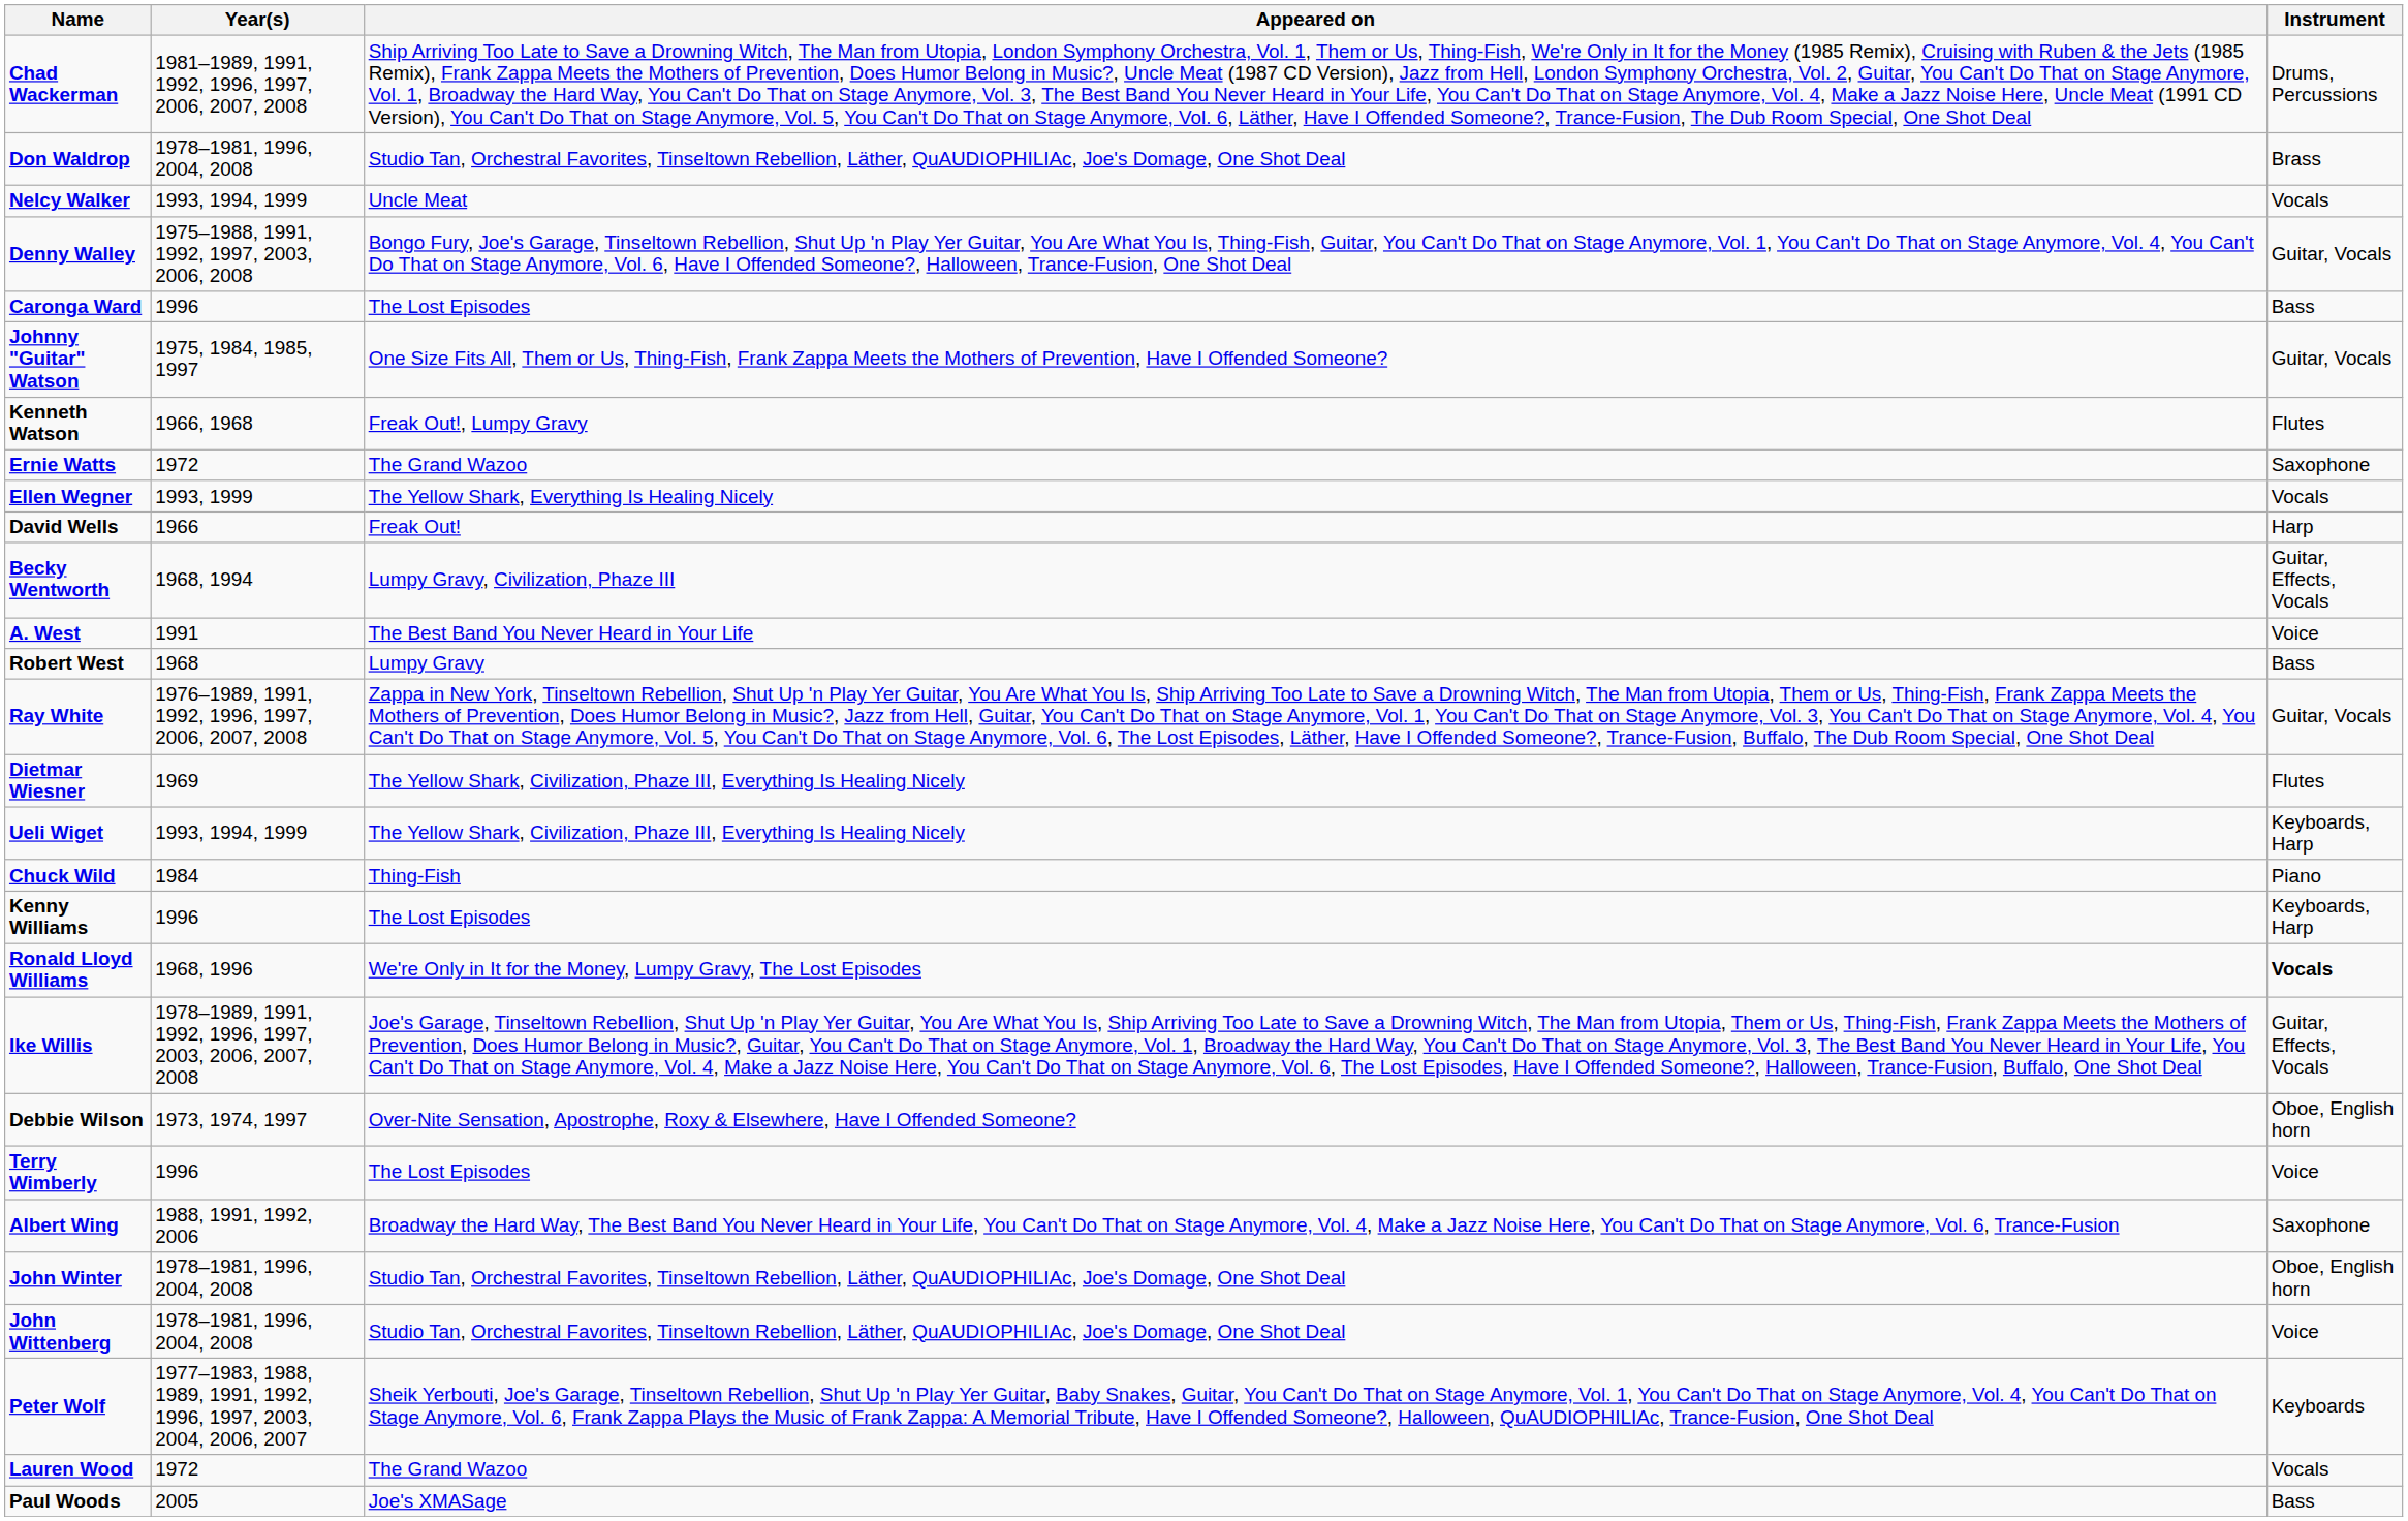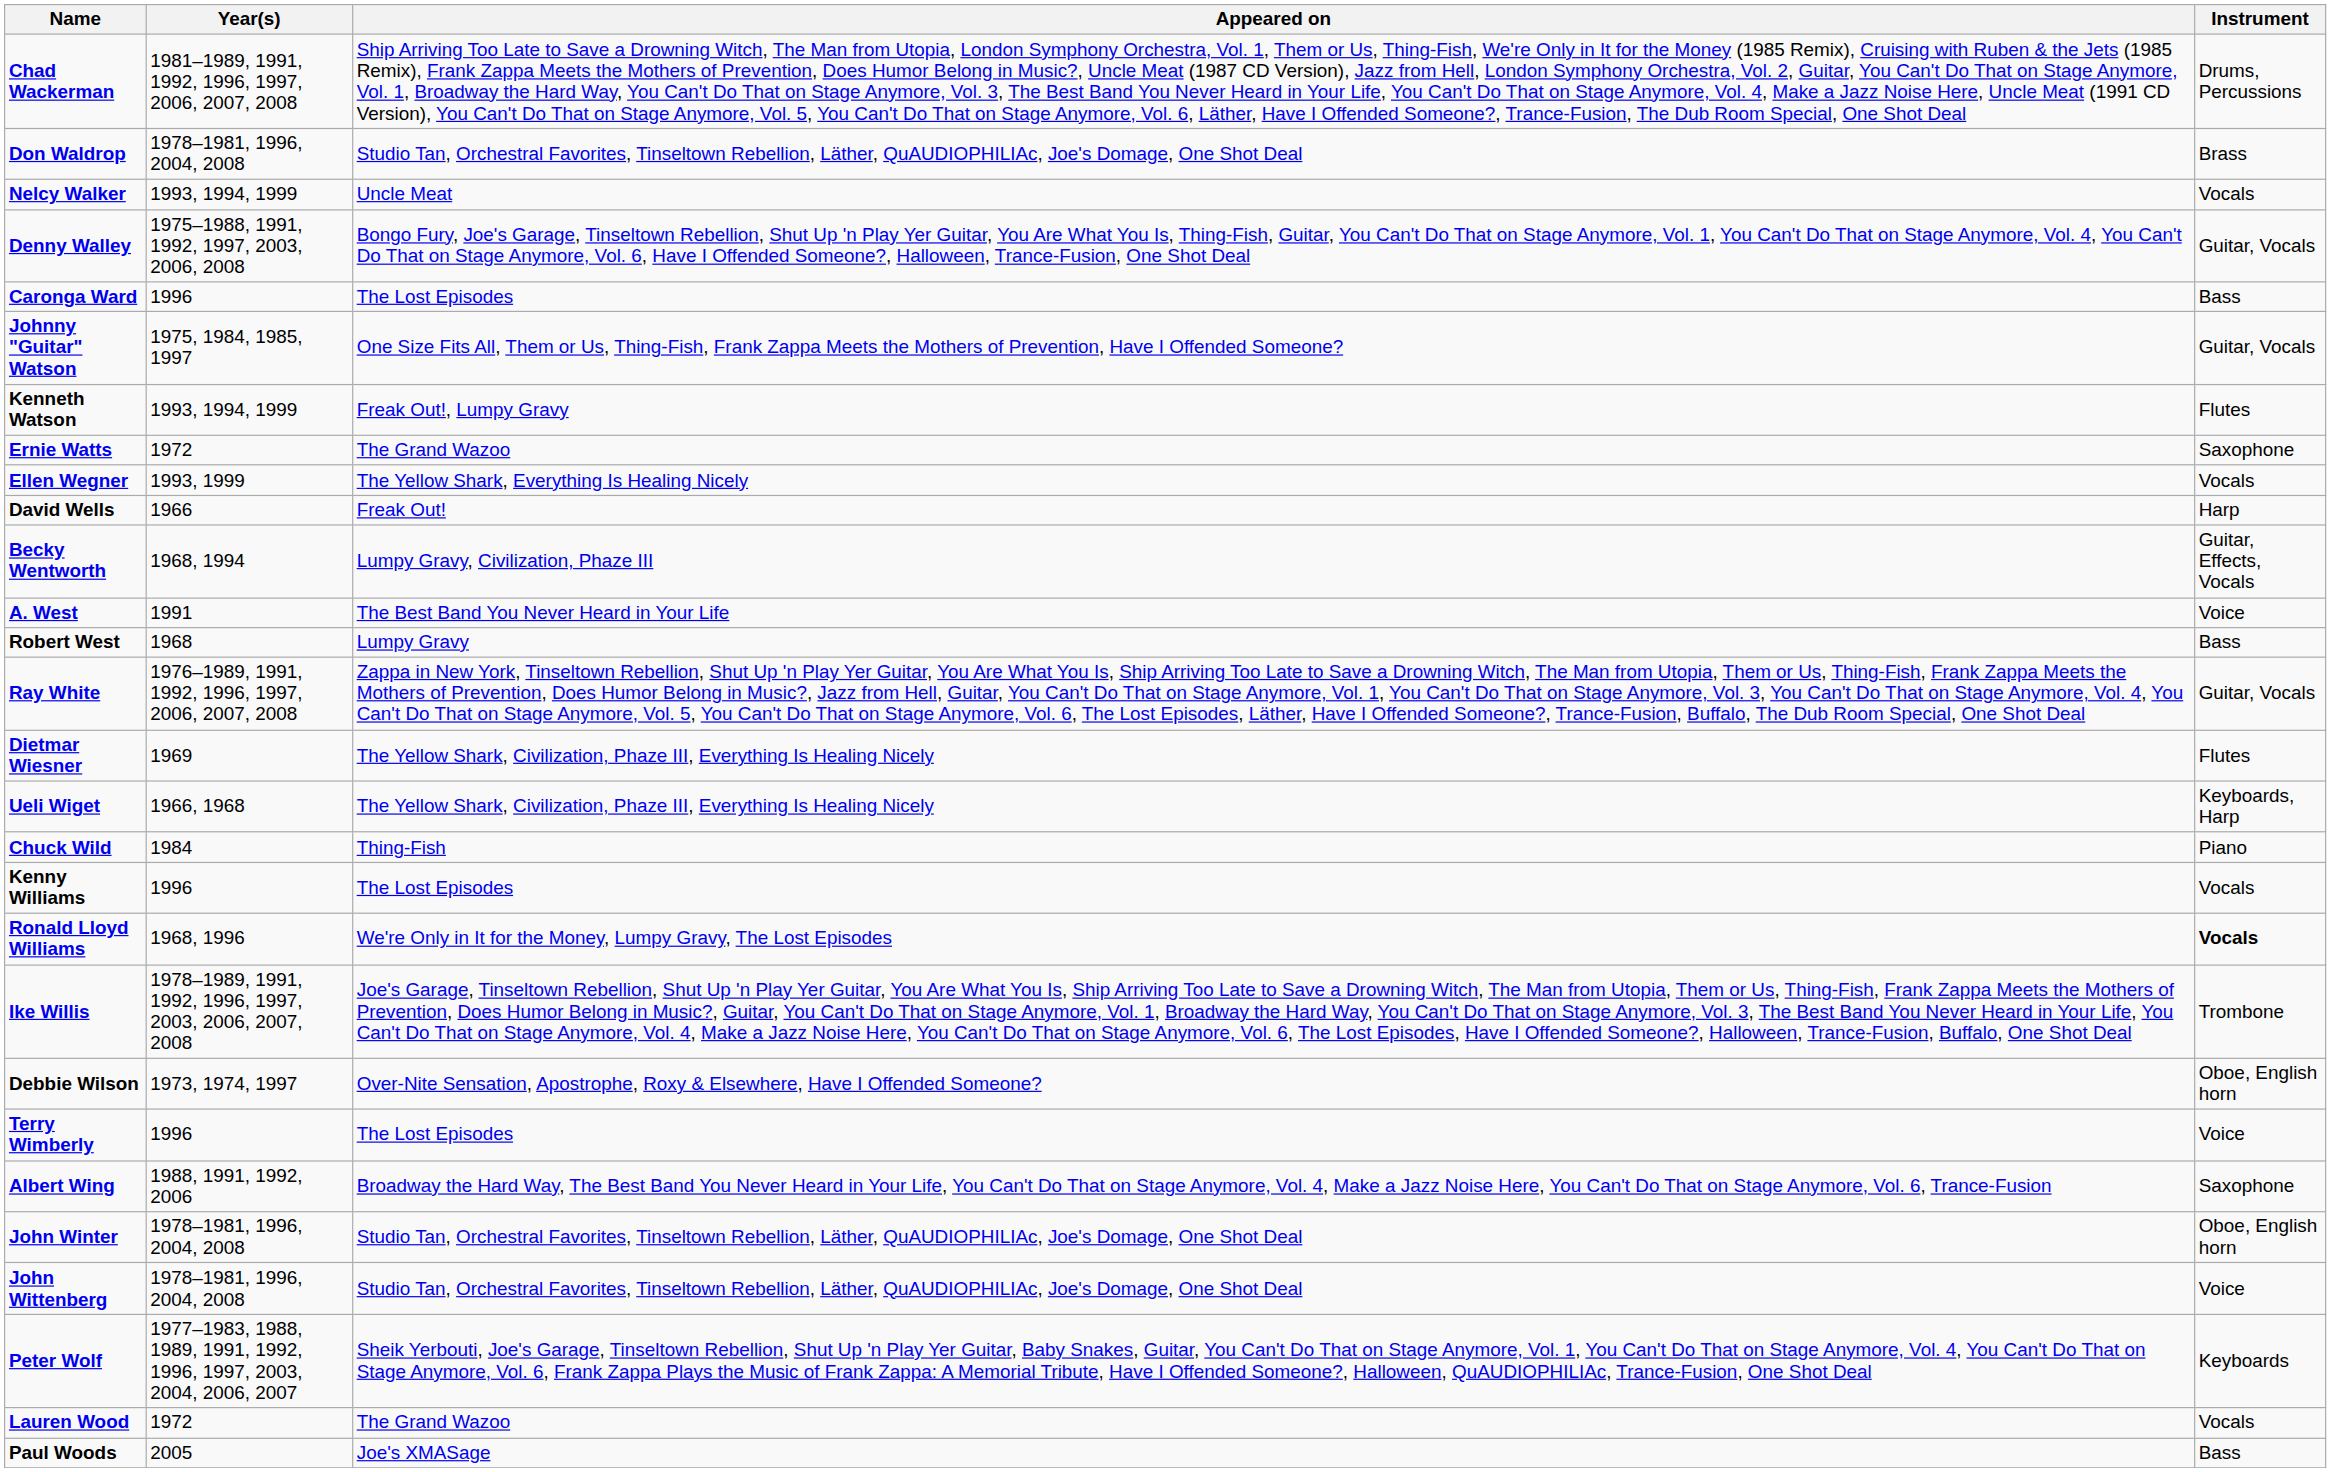Kenneth Watson | Year(s): 1966, 1968 -> 1993, 1994, 1999
Ueli Wiget | Year(s): 1993, 1994, 1999 -> 1966, 1968
Kenny Williams | Instrument: Keyboards, Harp -> Vocals
Ike Willis | Instrument: Guitar, Effects, Vocals -> Trombone
